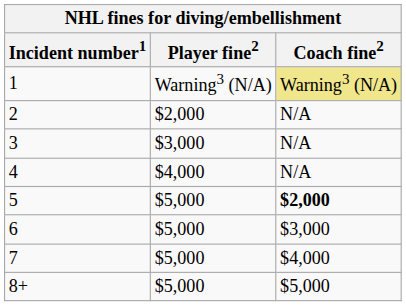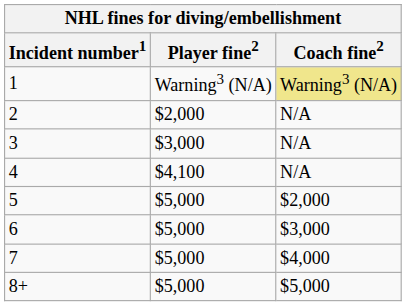4 | Player fine2: $4,000 -> $4,100
5 | Coach fine2: bold -> normal
